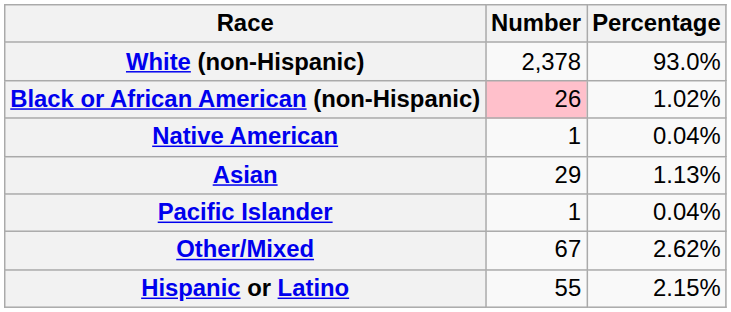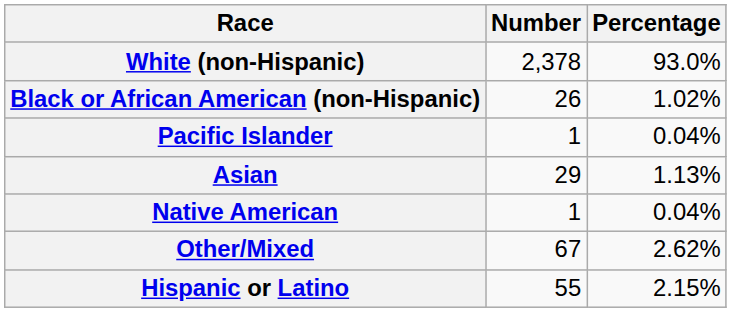Black or African American (non-Hispanic) | Number: pink background -> no background
rows swapped: Native American <-> Pacific Islander
